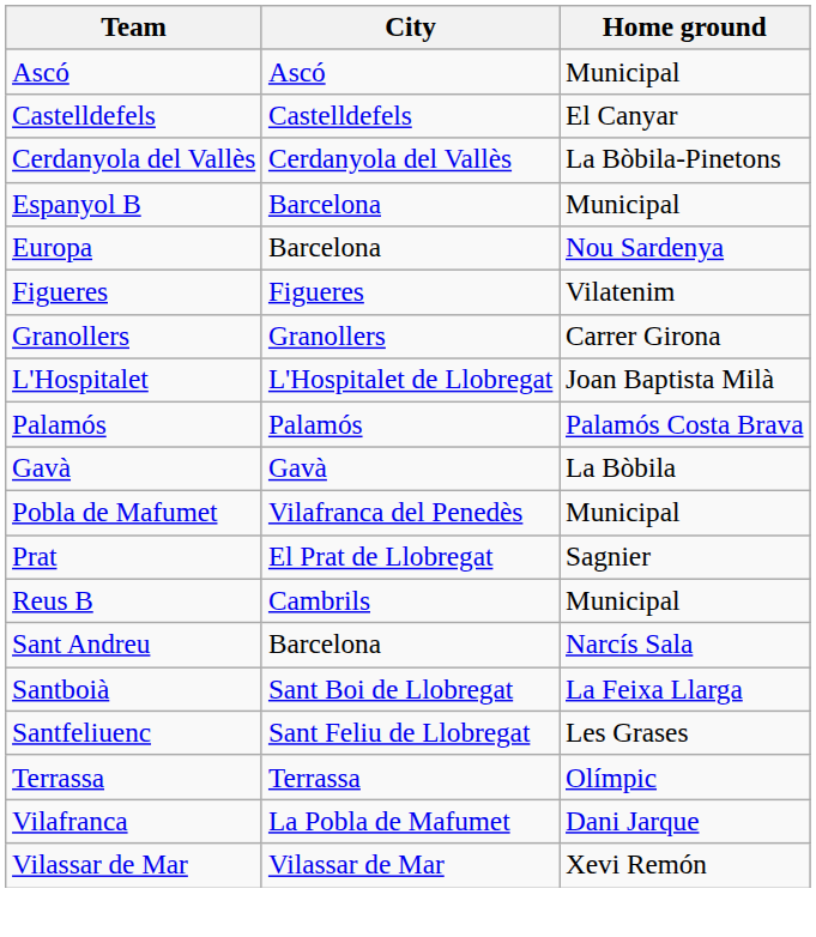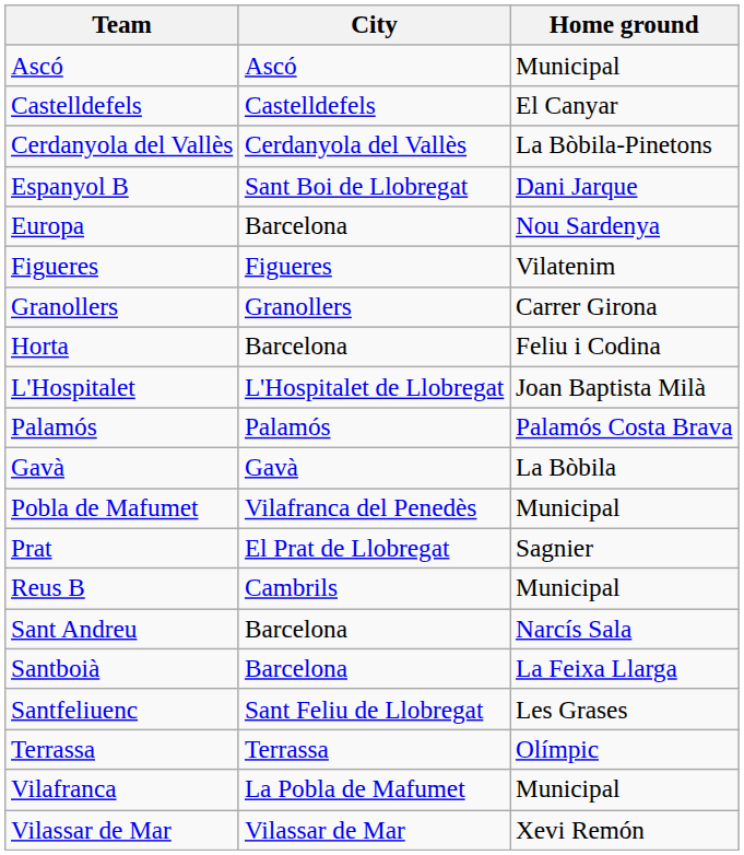Espanyol B | City: Barcelona -> Sant Boi de Llobregat
Espanyol B | Home ground: Municipal -> Dani Jarque
+ row: Horta | Barcelona | Feliu i Codina
Santboià | City: Sant Boi de Llobregat -> Barcelona
Vilafranca | Home ground: Dani Jarque -> Municipal
